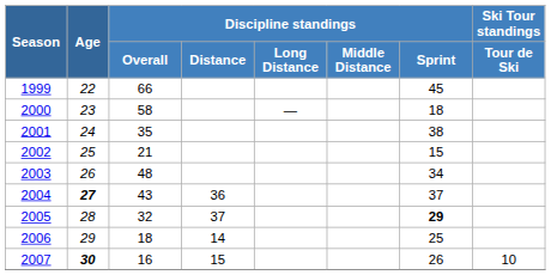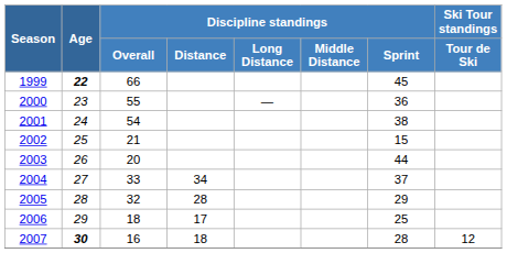1999 | Age: normal -> bold
2000 | Discipline standings / Overall: 58 -> 55
2000 | Discipline standings / Sprint: 18 -> 36
2001 | Discipline standings / Overall: 35 -> 54
2003 | Discipline standings / Overall: 48 -> 20
2003 | Discipline standings / Sprint: 34 -> 44
2004 | Age: bold -> normal
2004 | Discipline standings / Overall: 43 -> 33
2004 | Discipline standings / Distance: 36 -> 34
2005 | Discipline standings / Distance: 37 -> 28
2005 | Discipline standings / Sprint: bold -> normal
2006 | Discipline standings / Distance: 14 -> 17
2007 | Discipline standings / Distance: 15 -> 18
2007 | Discipline standings / Sprint: 26 -> 28
2007 | Ski Tour standings / Tour de Ski: 10 -> 12
